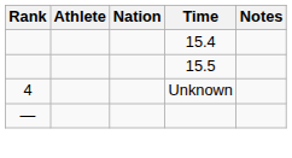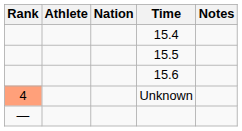+ row: 15.6
Unknown | Rank: no background -> lightsalmon background
